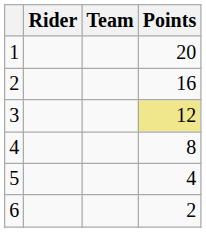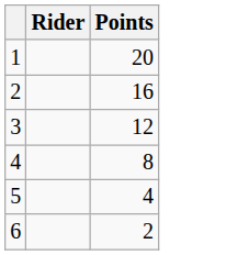- column: Team
3 | Points: khaki background -> no background
